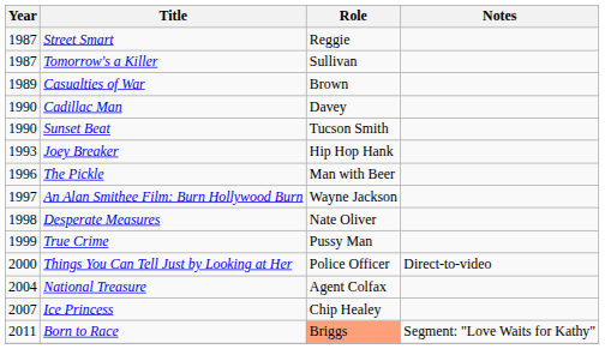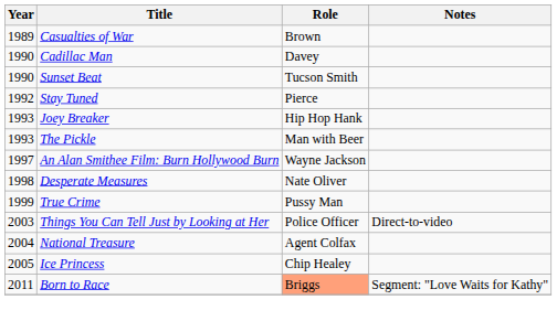- row: 1987 | Street Smart | Reggie
- row: 1987 | Tomorrow's a Killer | Sullivan
+ row: 1992 | Stay Tuned | Pierce
The Pickle | Year: 1996 -> 1993
Things You Can Tell Just by Looking at Her | Year: 2000 -> 2003
Ice Princess | Year: 2007 -> 2005
